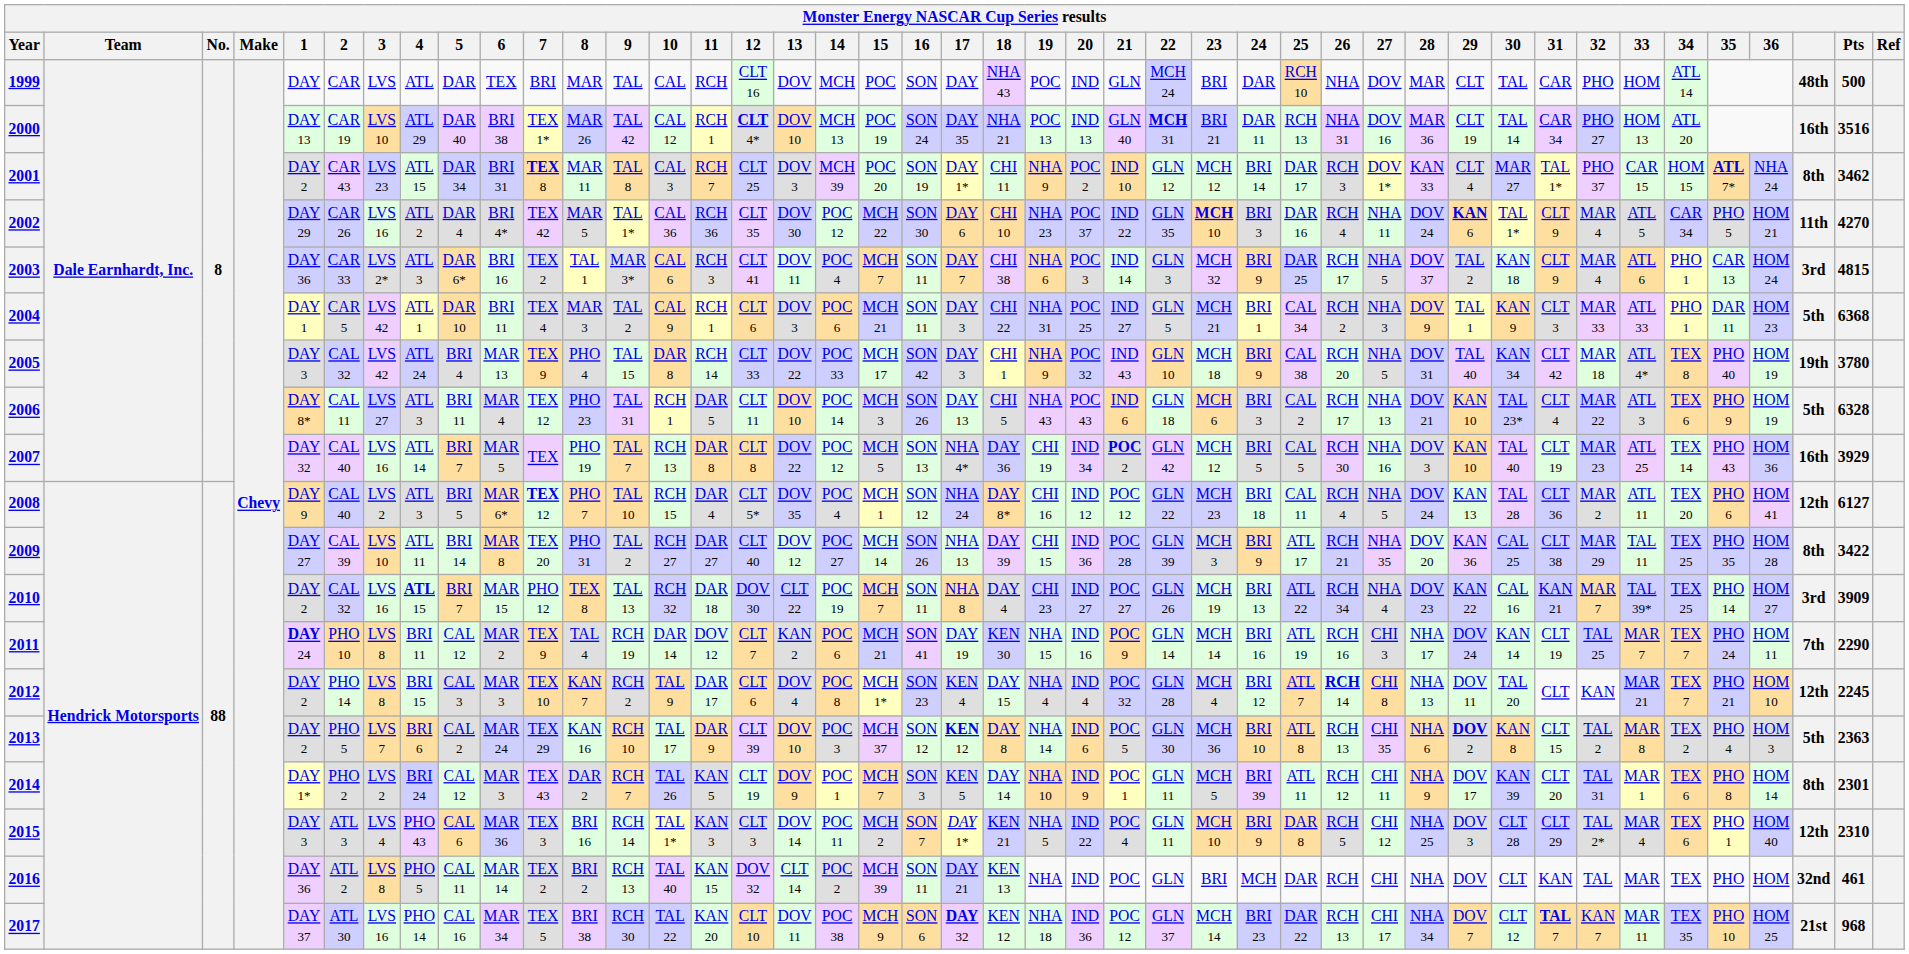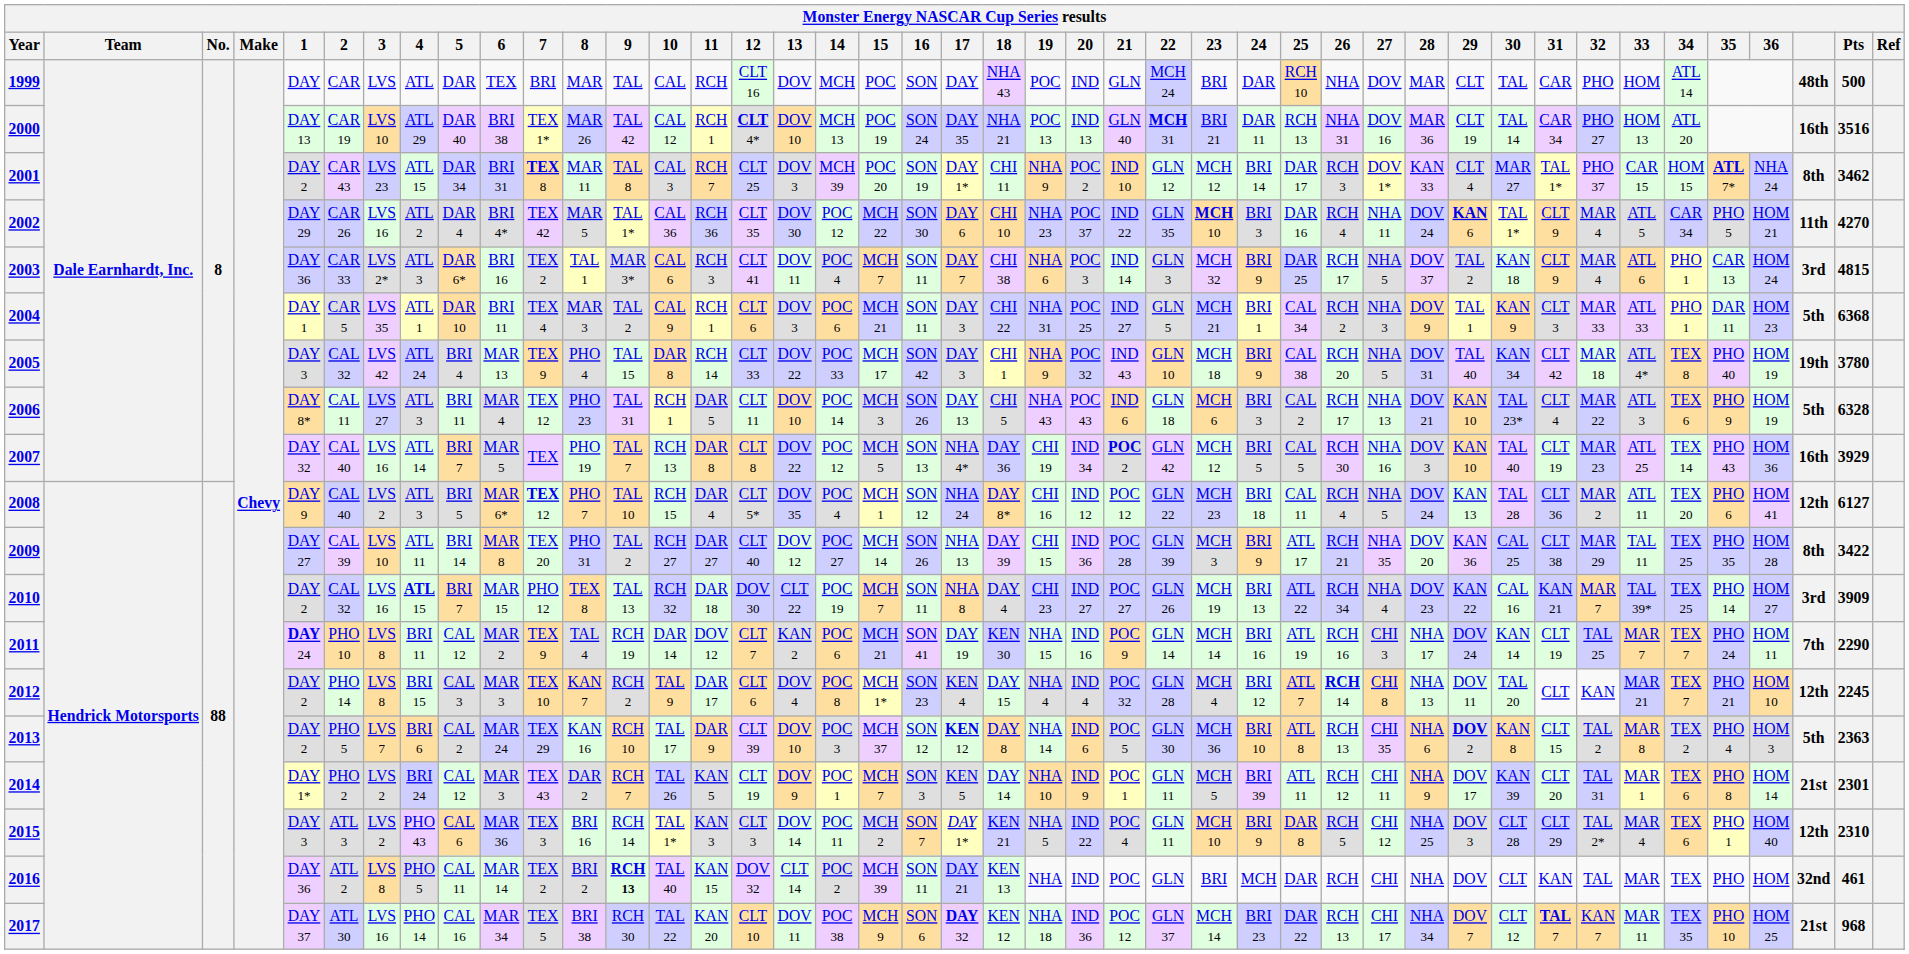2004 | 3: LVS 42 -> LVS 35
2014 | column 41: 8th -> 21st
2015 | 3: LVS 4 -> LVS 2
2016 | 9: normal -> bold
